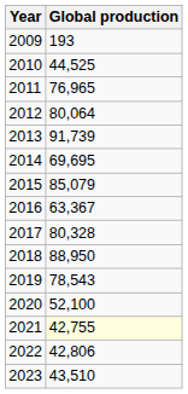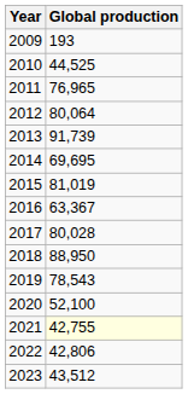2015 | Global production: 85,079 -> 81,019
2017 | Global production: 80,328 -> 80,028
2023 | Global production: 43,510 -> 43,512
